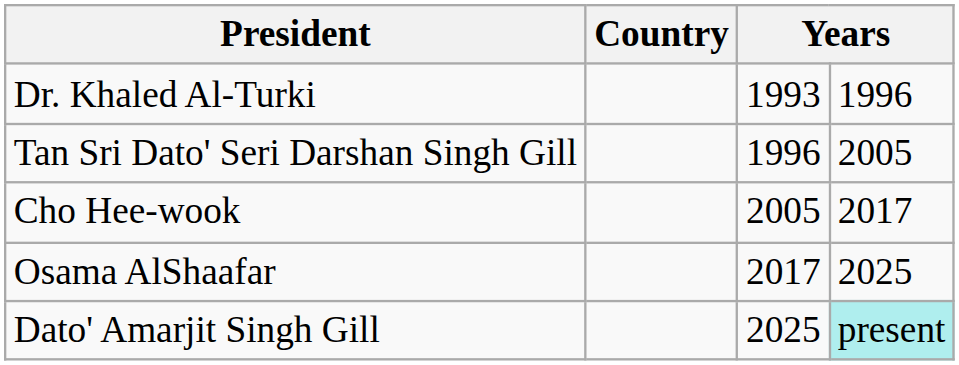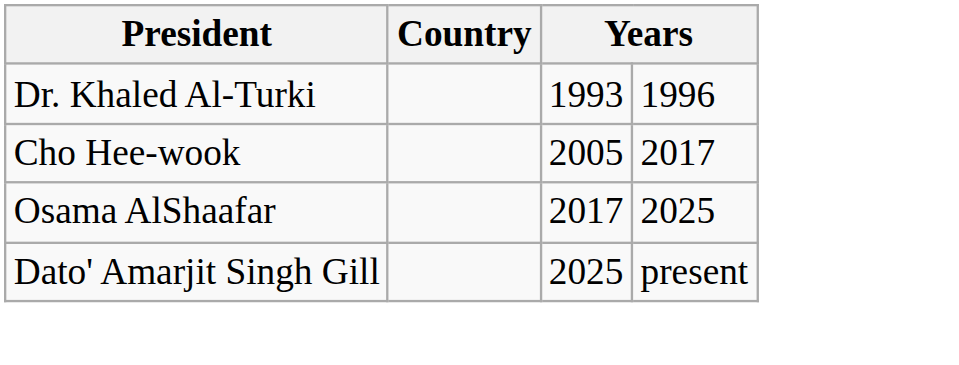- row: Tan Sri Dato' Seri Darshan Singh Gill | 1996 | 2005
Dato' Amarjit Singh Gill | column 4: paleturquoise background -> no background
